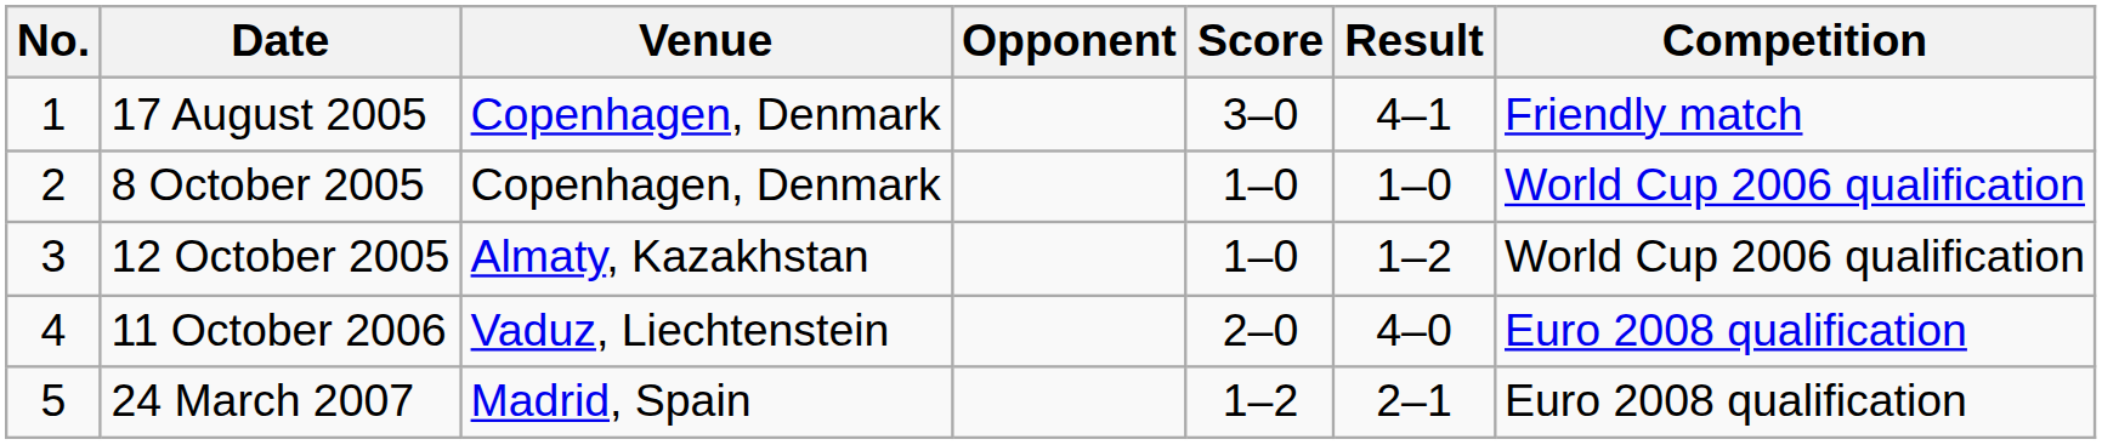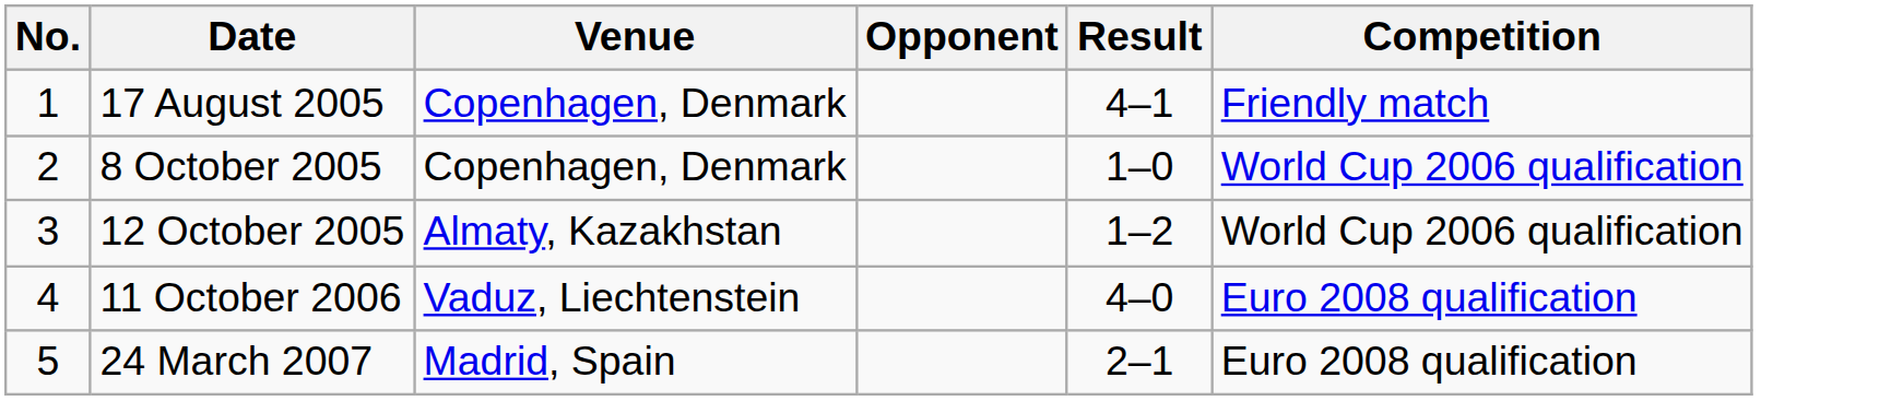- column: Score | 3–0 | 1–0 | 1–0 | 2–0 | 1–2
